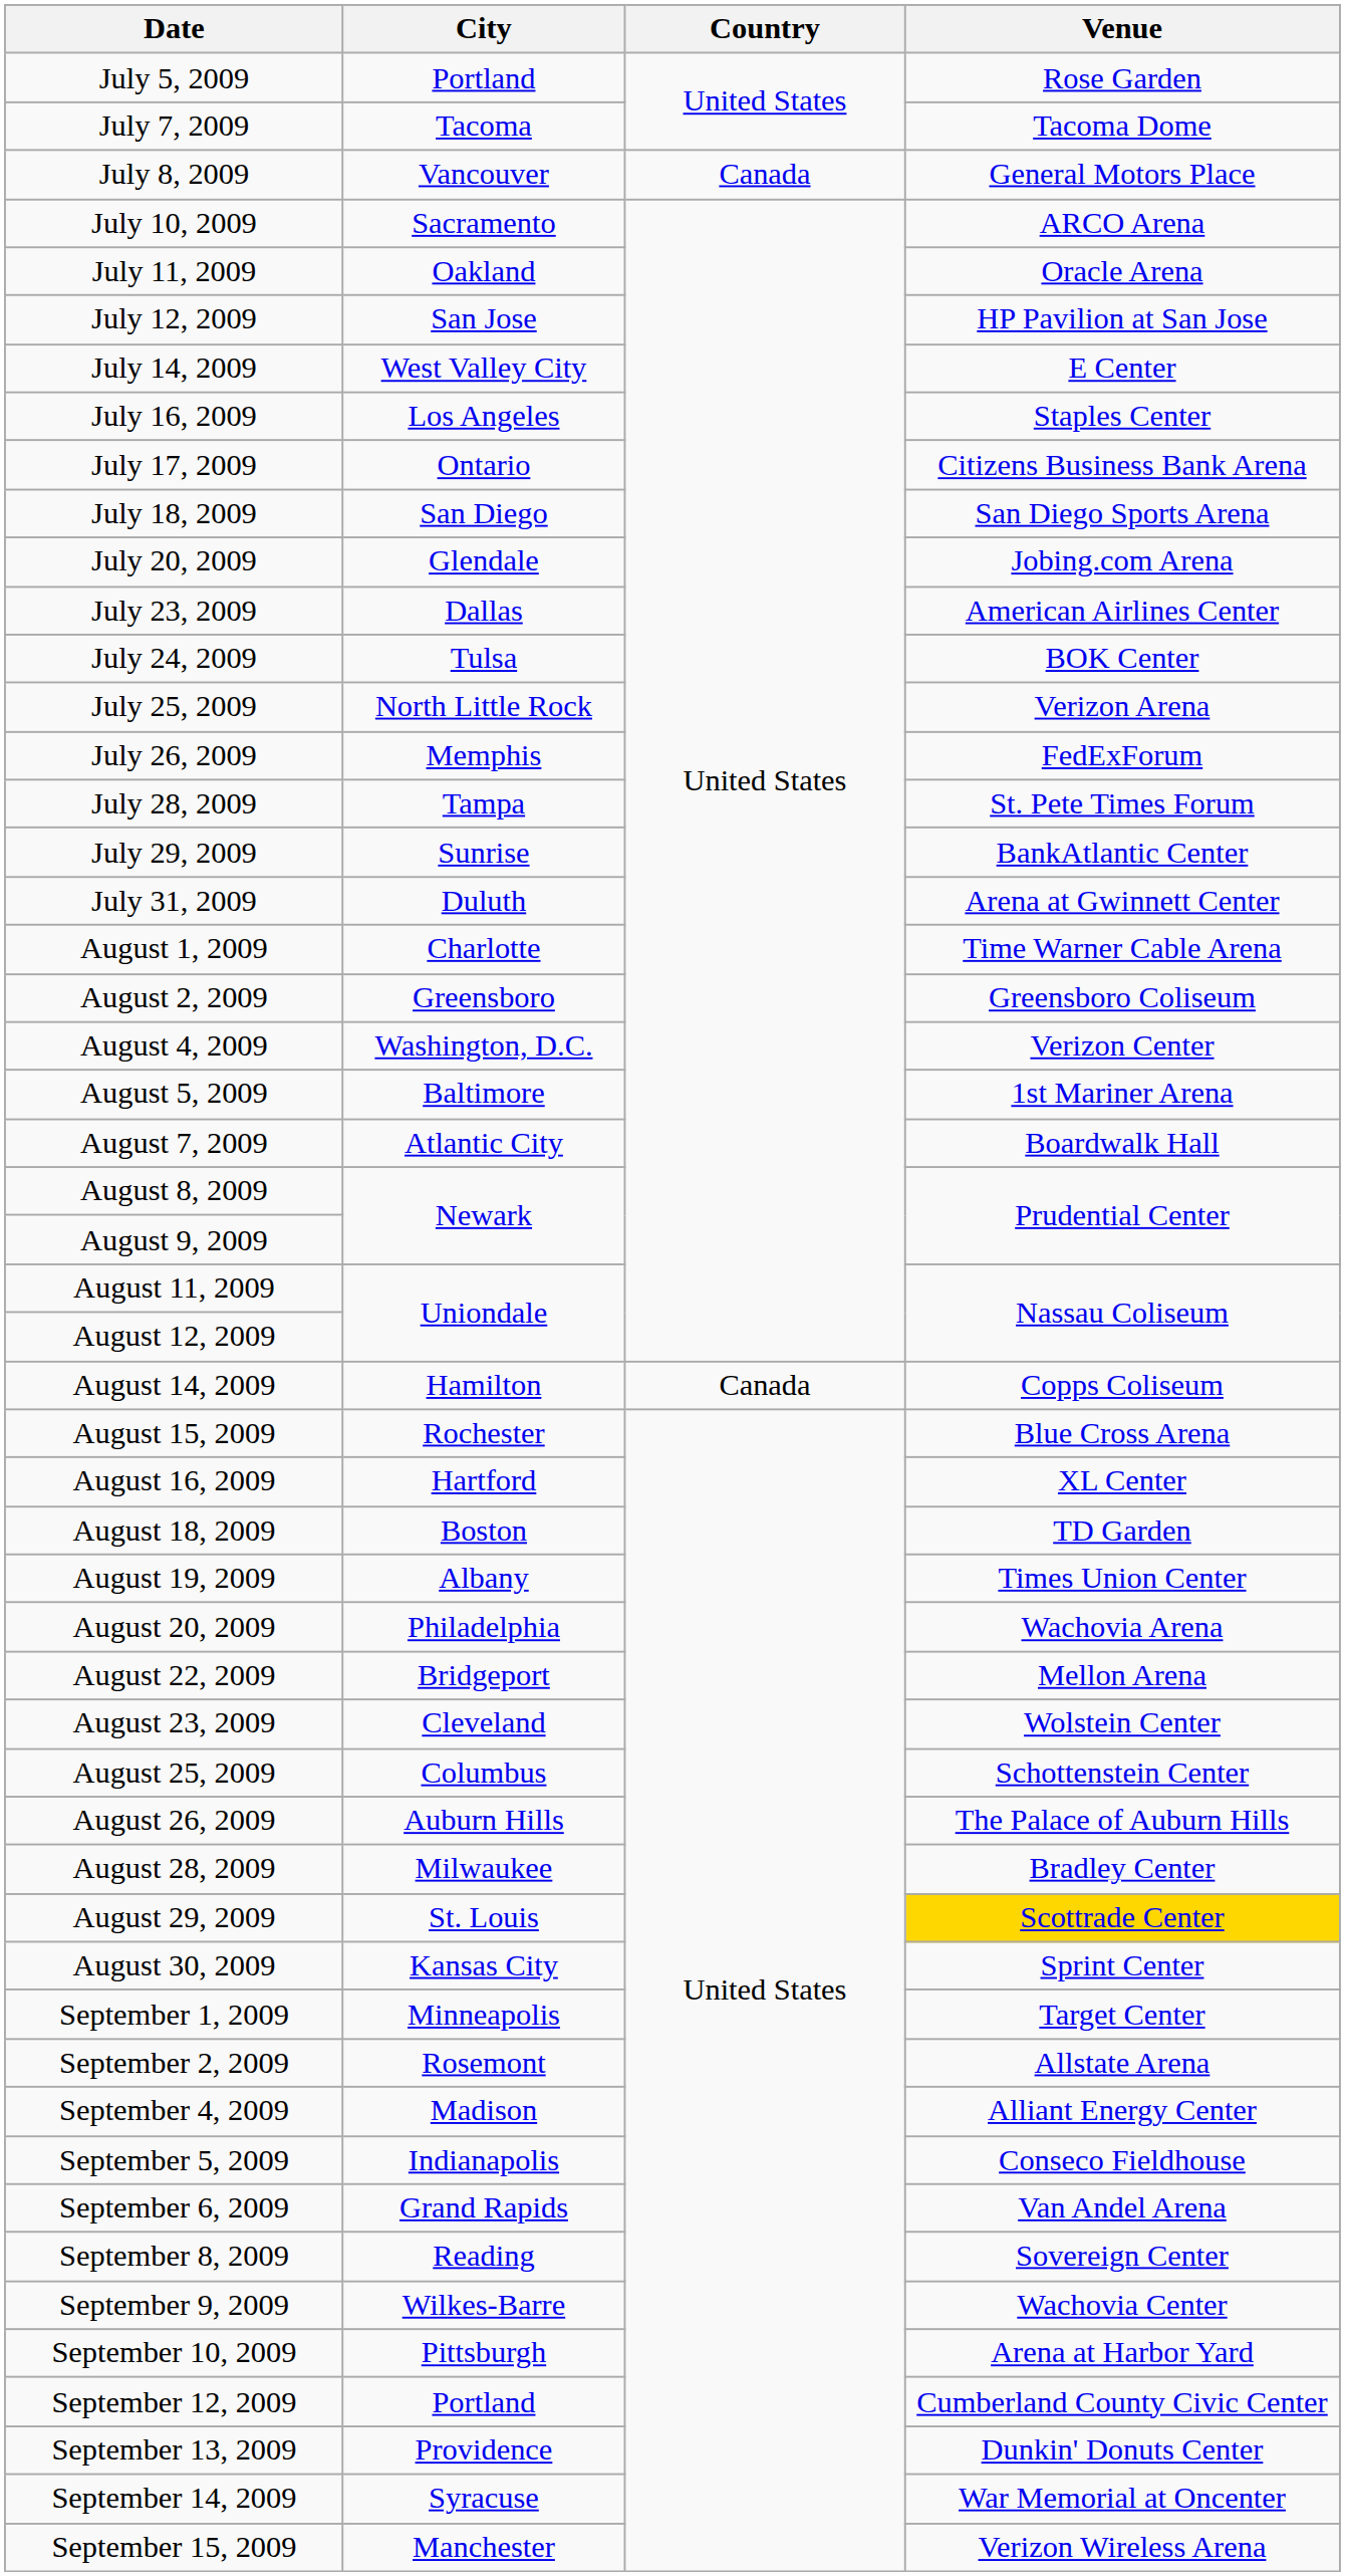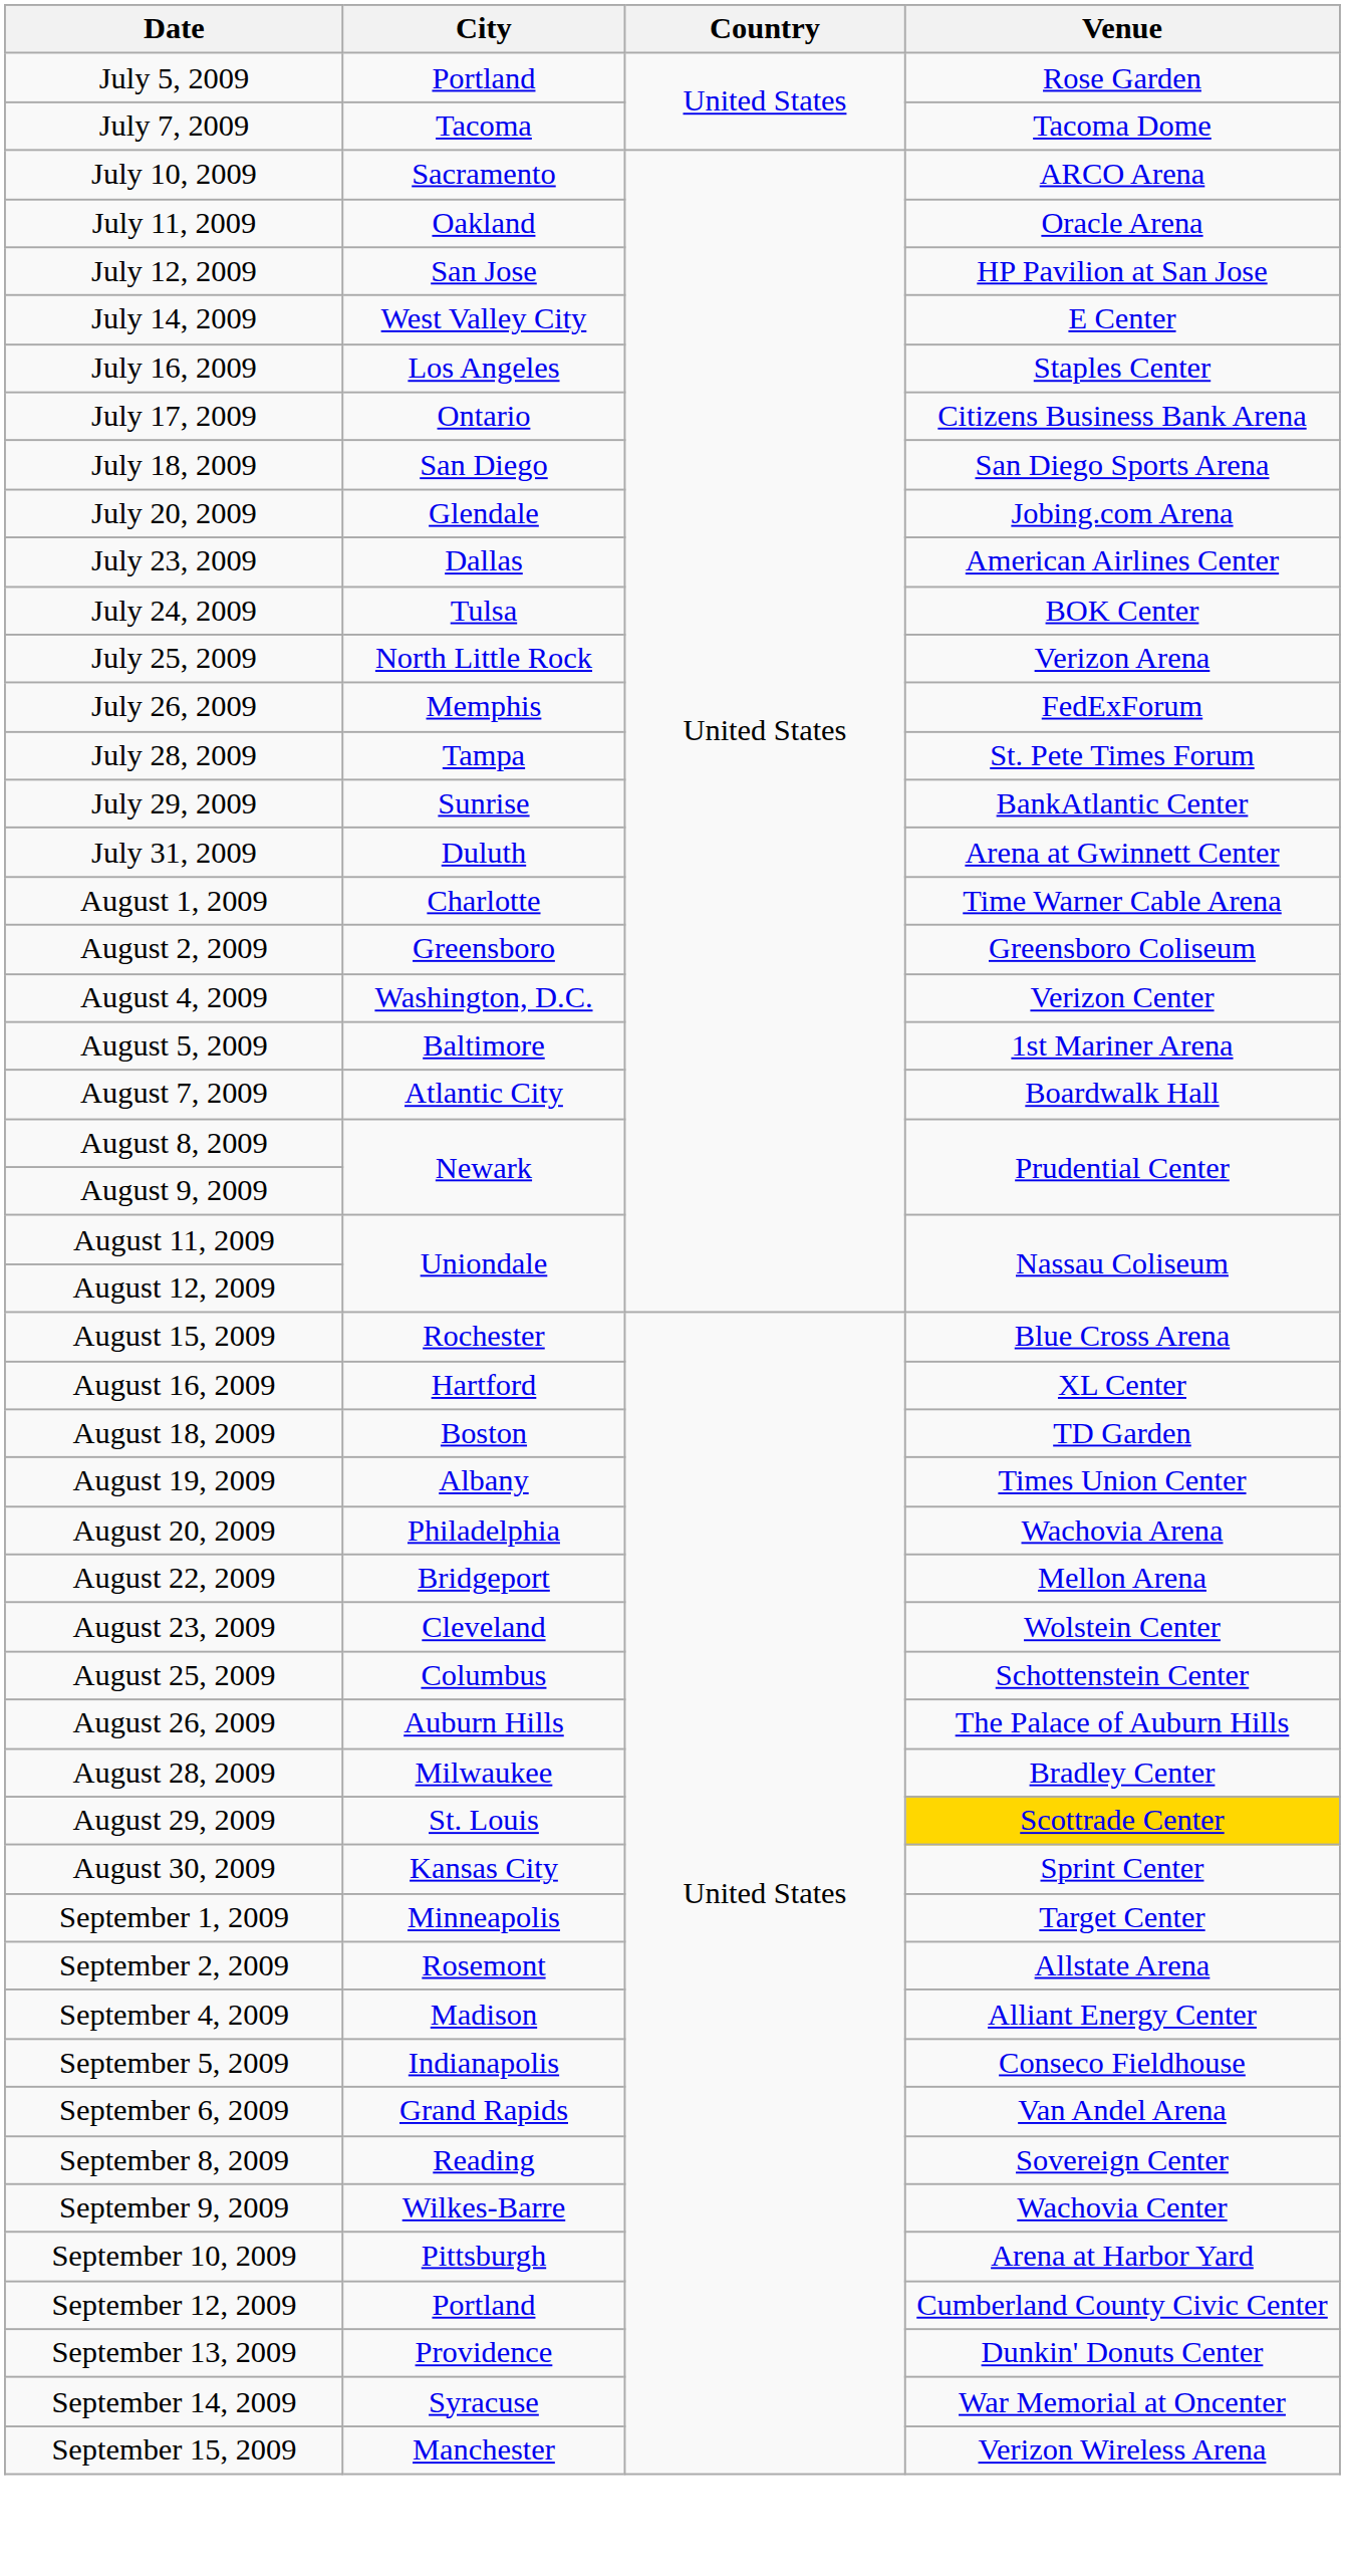- row: July 8, 2009 | Vancouver | Canada | General Motors Place
- row: August 14, 2009 | Hamilton | Canada | Copps Coliseum
